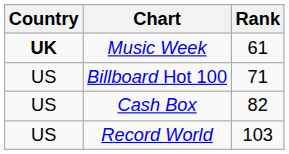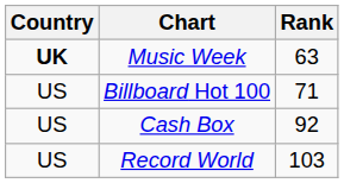Music Week | Rank: 61 -> 63
Cash Box | Rank: 82 -> 92
